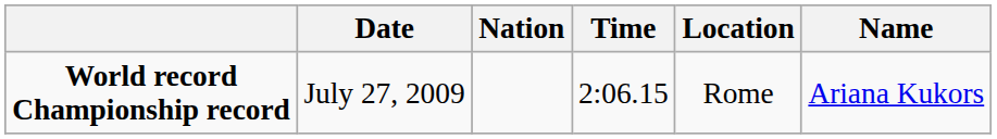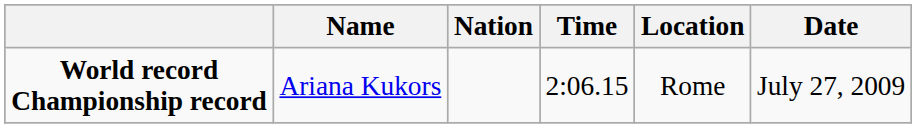columns swapped: Name <-> Date
